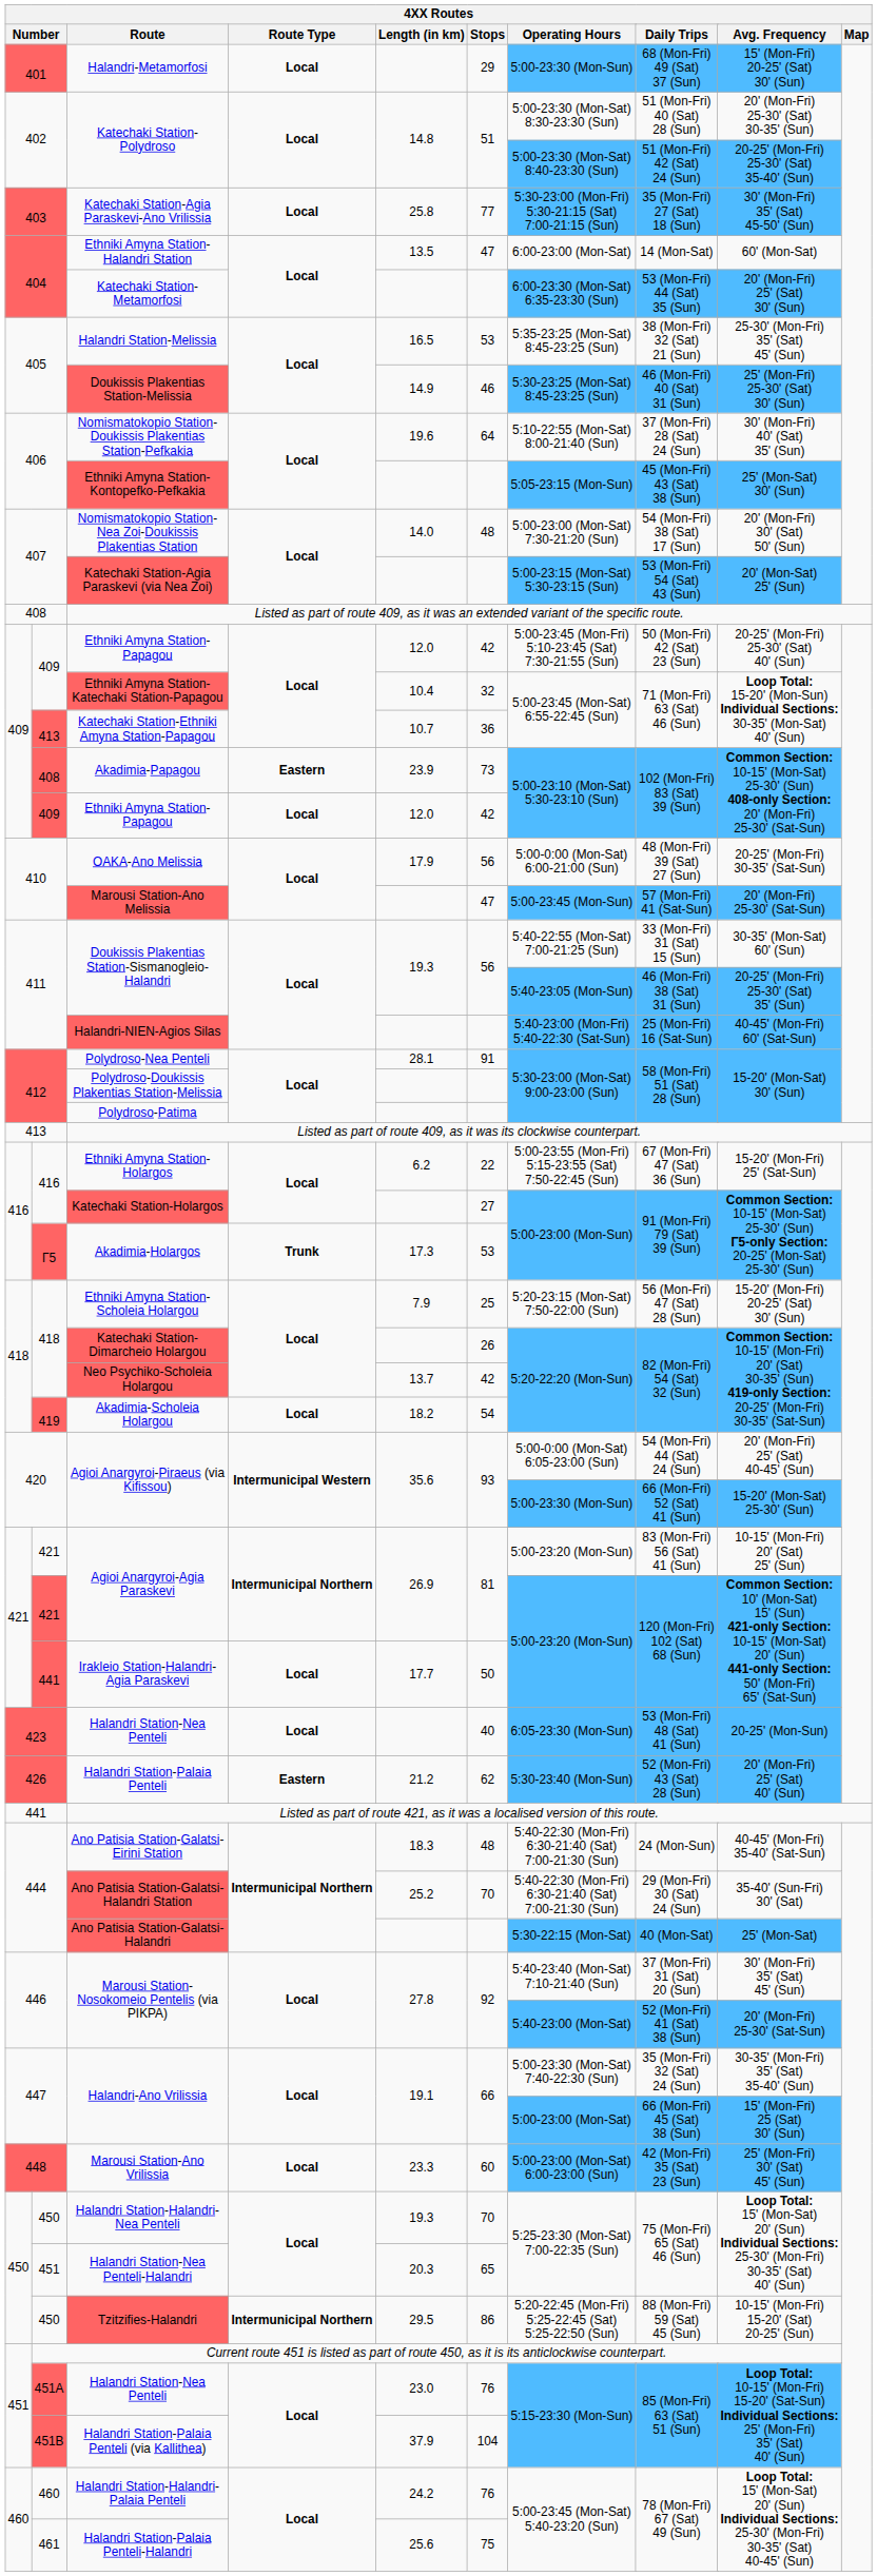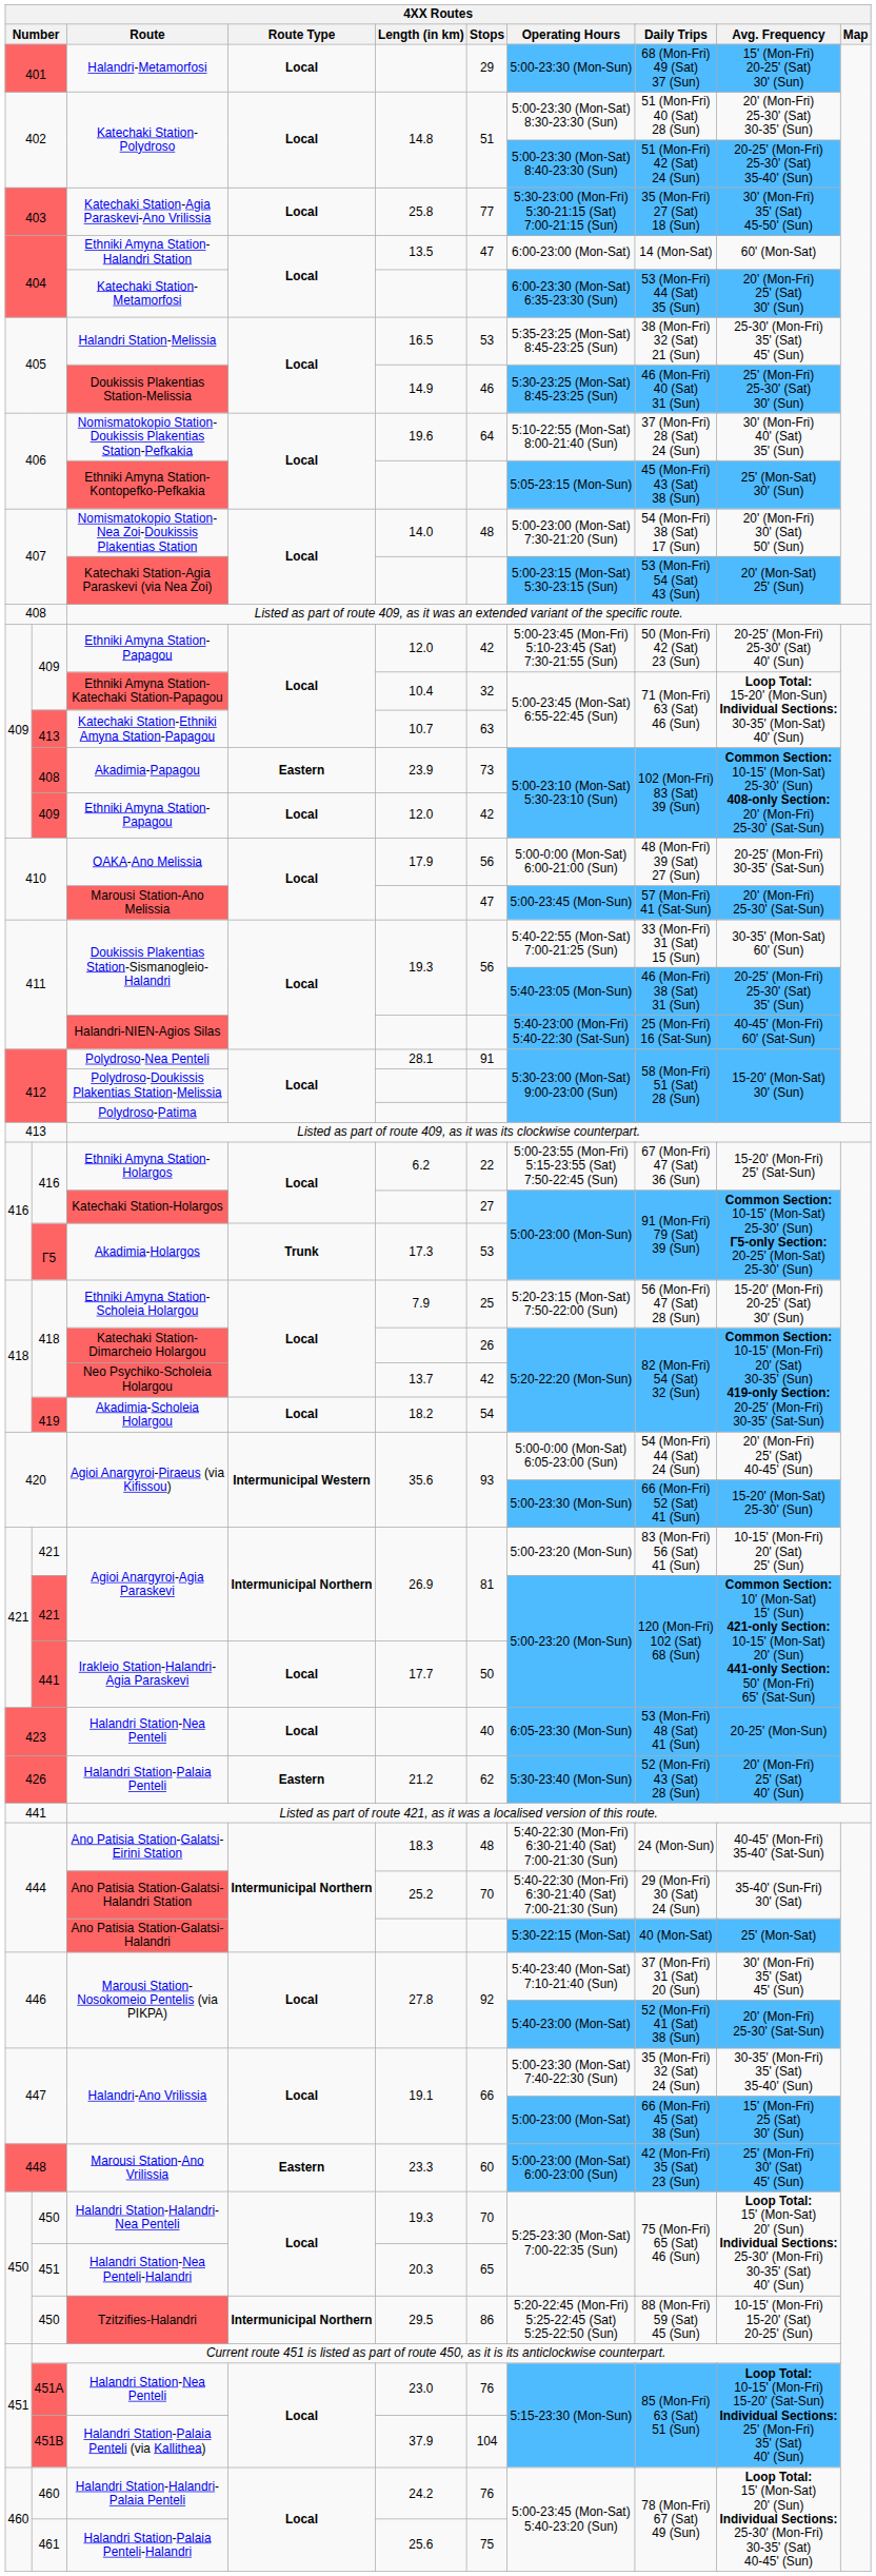Katechaki Station-Ethniki Amyna Station-Papagou | Stops: 36 -> 63
Marousi Station-Ano Vrilissia | Route Type: Local -> Eastern
